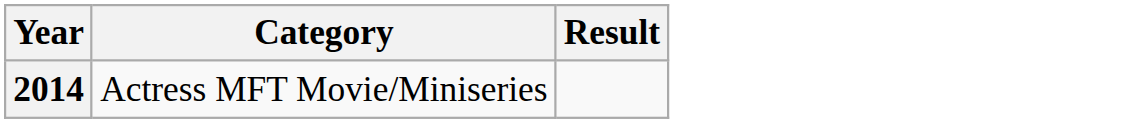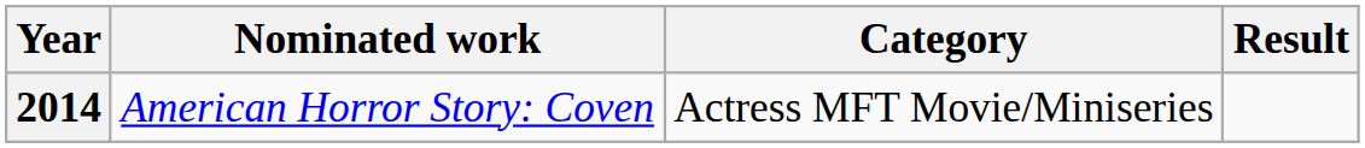+ column: Nominated work | American Horror Story: Coven
